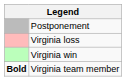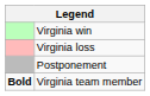rows swapped: Virginia win <-> Postponement
